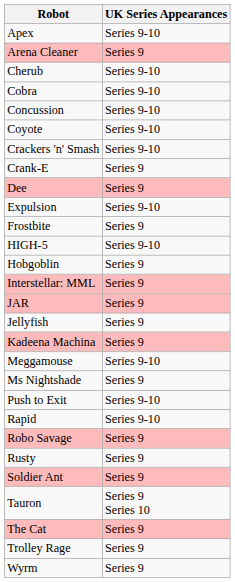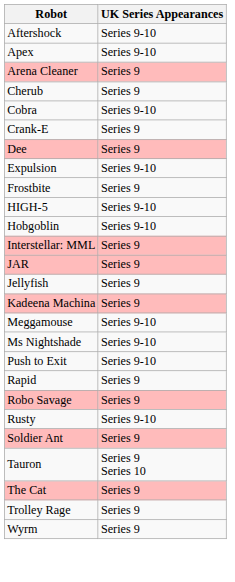+ row: Aftershock | Series 9-10
Cherub | UK Series Appearances: Series 9-10 -> Series 9
- row: Concussion | Series 9-10
- row: Coyote | Series 9-10
- row: Crackers 'n' Smash | Series 9-10
Hobgoblin | UK Series Appearances: Series 9 -> Series 9-10
Ms Nightshade | UK Series Appearances: Series 9 -> Series 9-10
Rapid | UK Series Appearances: Series 9-10 -> Series 9
Rusty | UK Series Appearances: Series 9 -> Series 9-10
